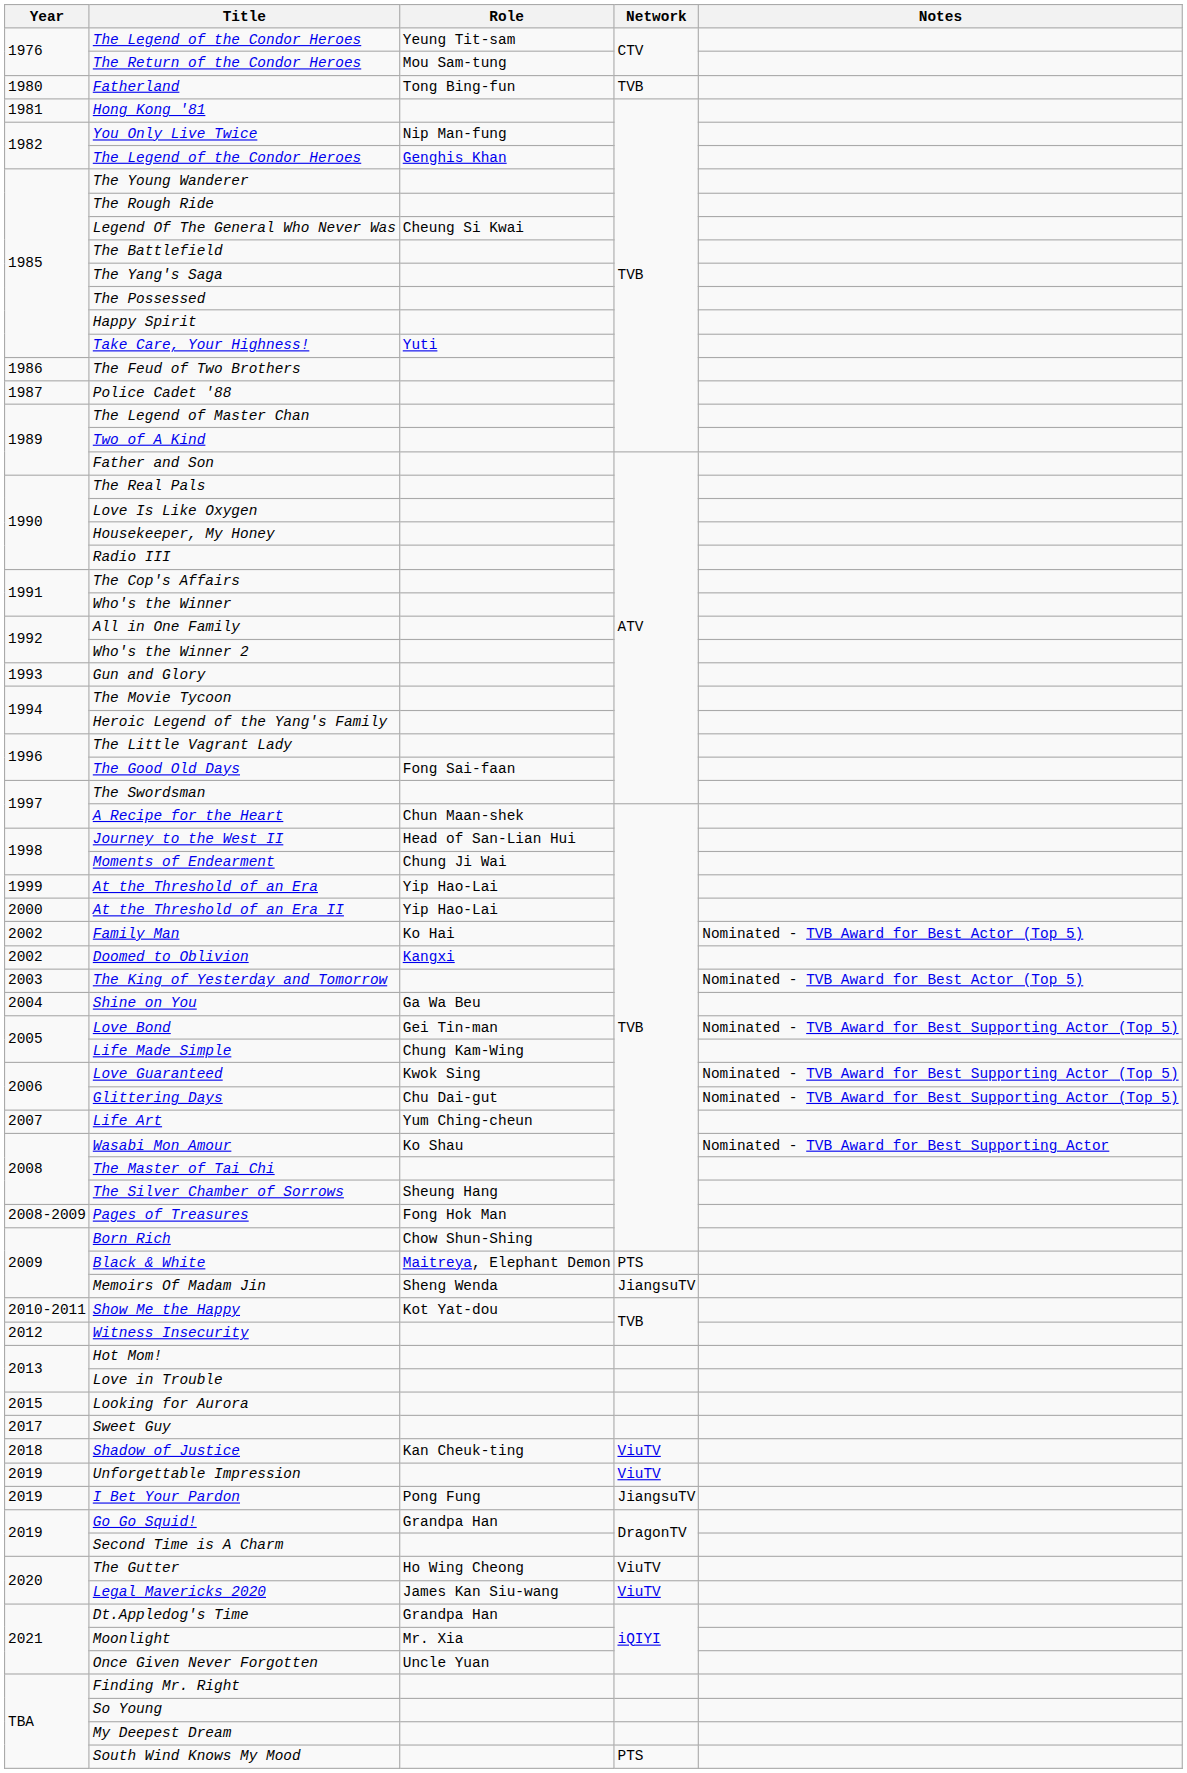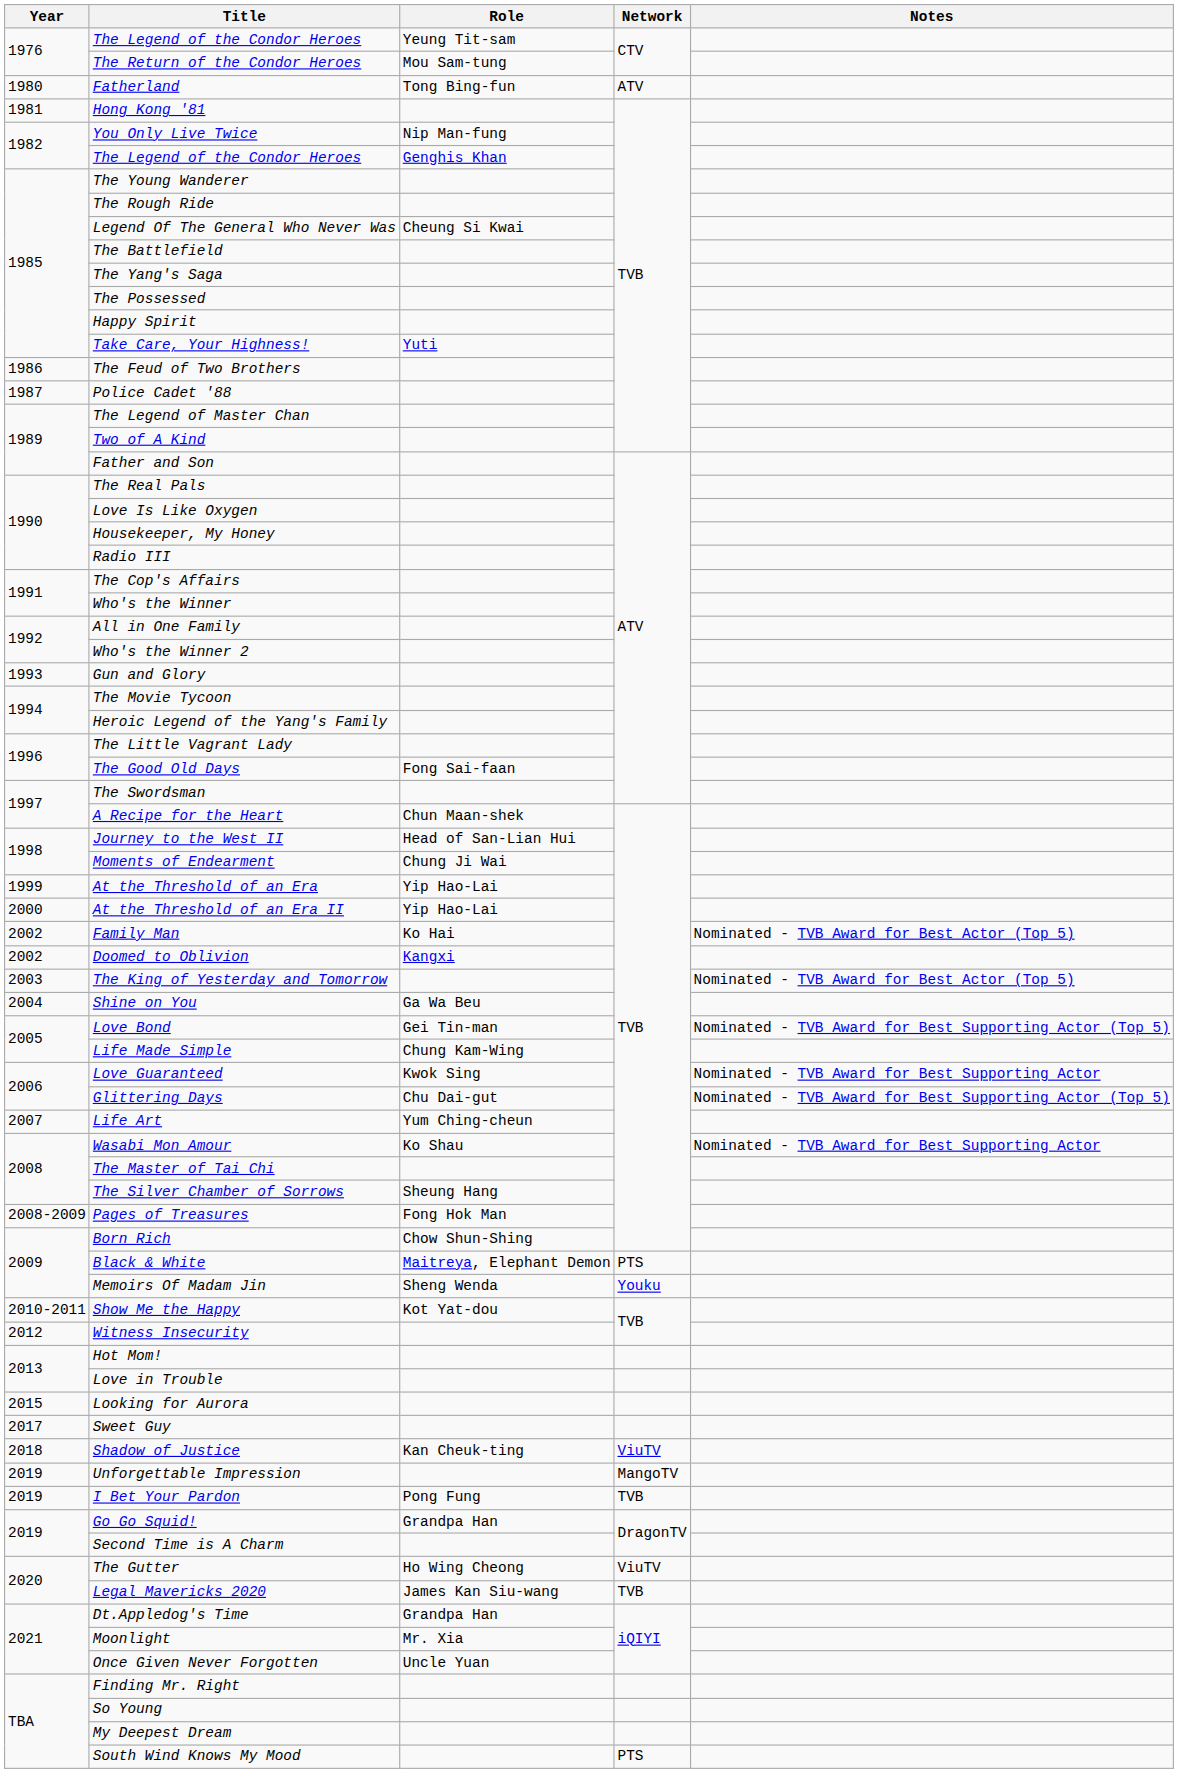Fatherland | Network: TVB -> ATV
Love Guaranteed | Notes: Nominated - TVB Award for Best Supporting Actor (Top 5) -> Nominated - TVB Award for Best Supporting Actor
Memoirs Of Madam Jin | Network: JiangsuTV -> Youku
Unforgettable Impression | Network: ViuTV -> MangoTV
I Bet Your Pardon | Network: JiangsuTV -> TVB
Legal Mavericks 2020 | Network: ViuTV -> TVB
